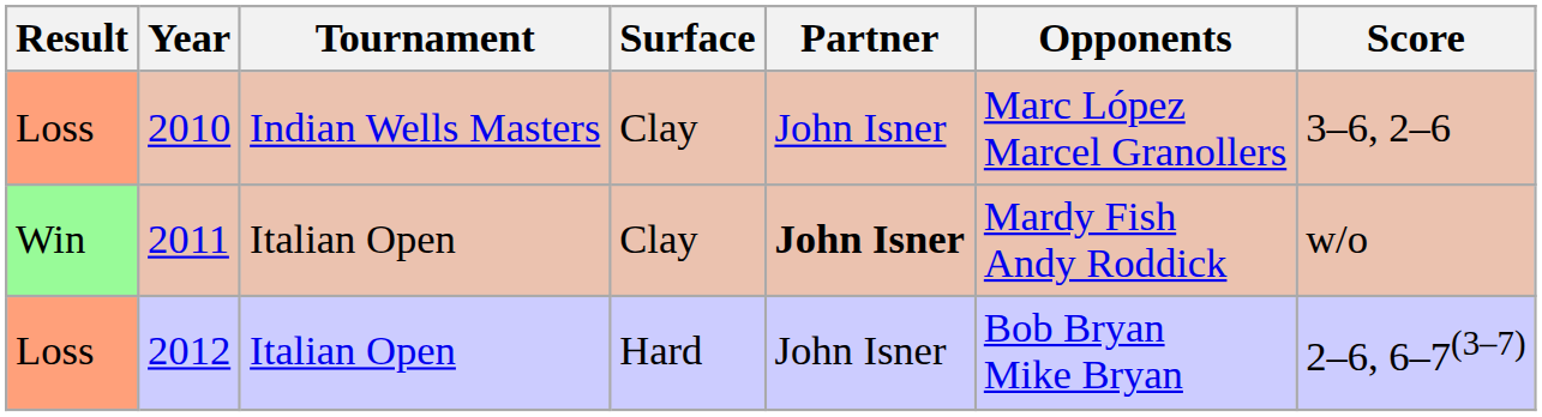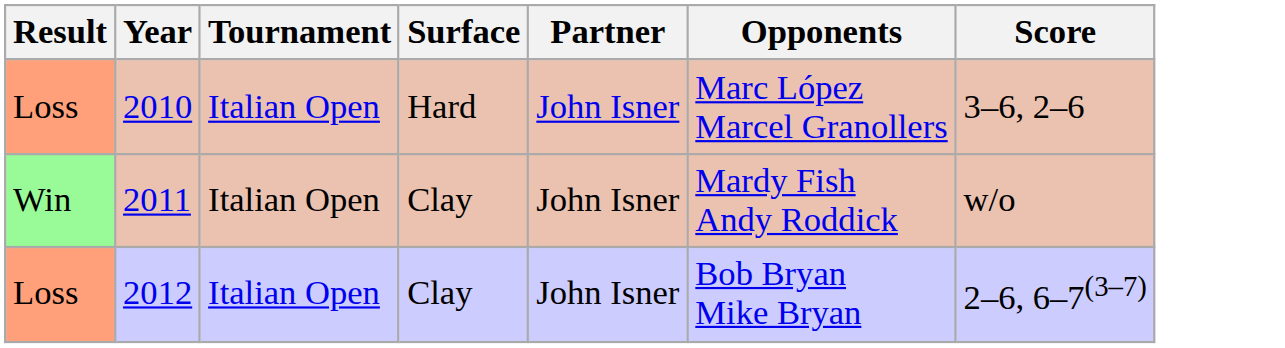2010 | Tournament: Indian Wells Masters -> Italian Open
2010 | Surface: Clay -> Hard
2011 | Partner: bold -> normal
2012 | Surface: Hard -> Clay
